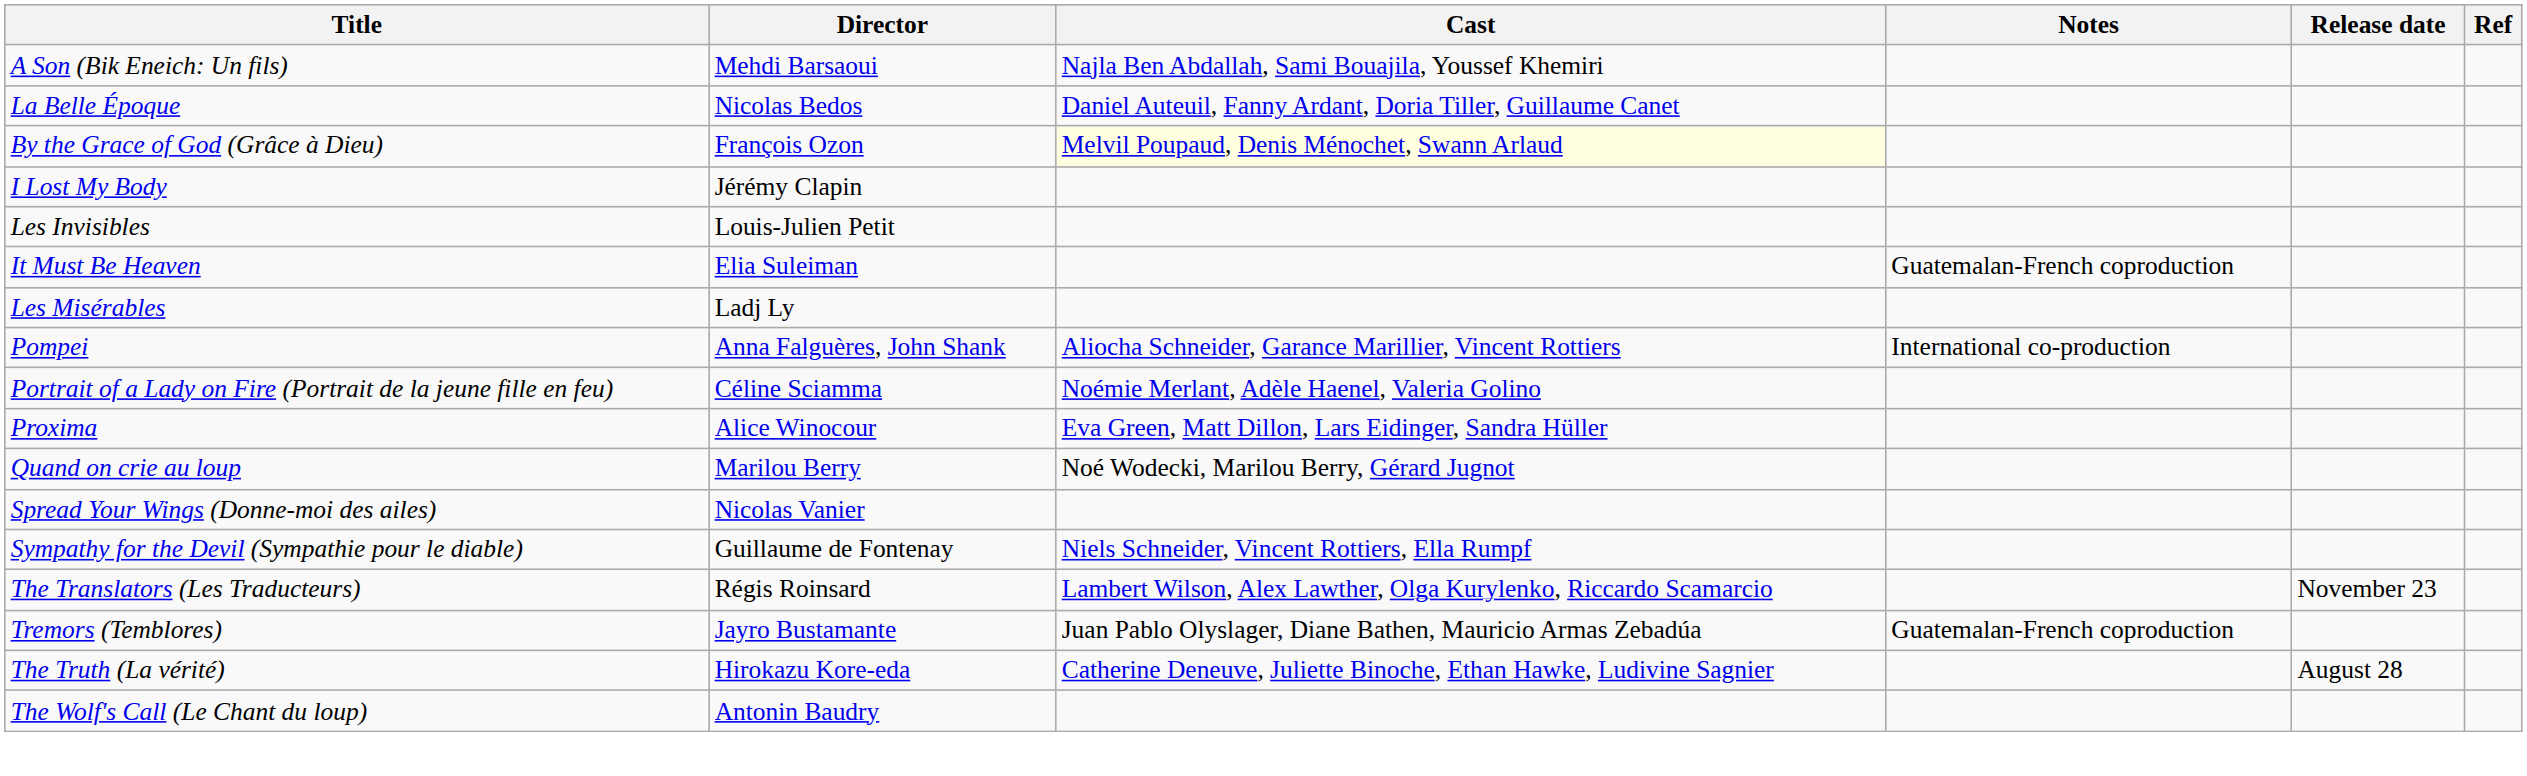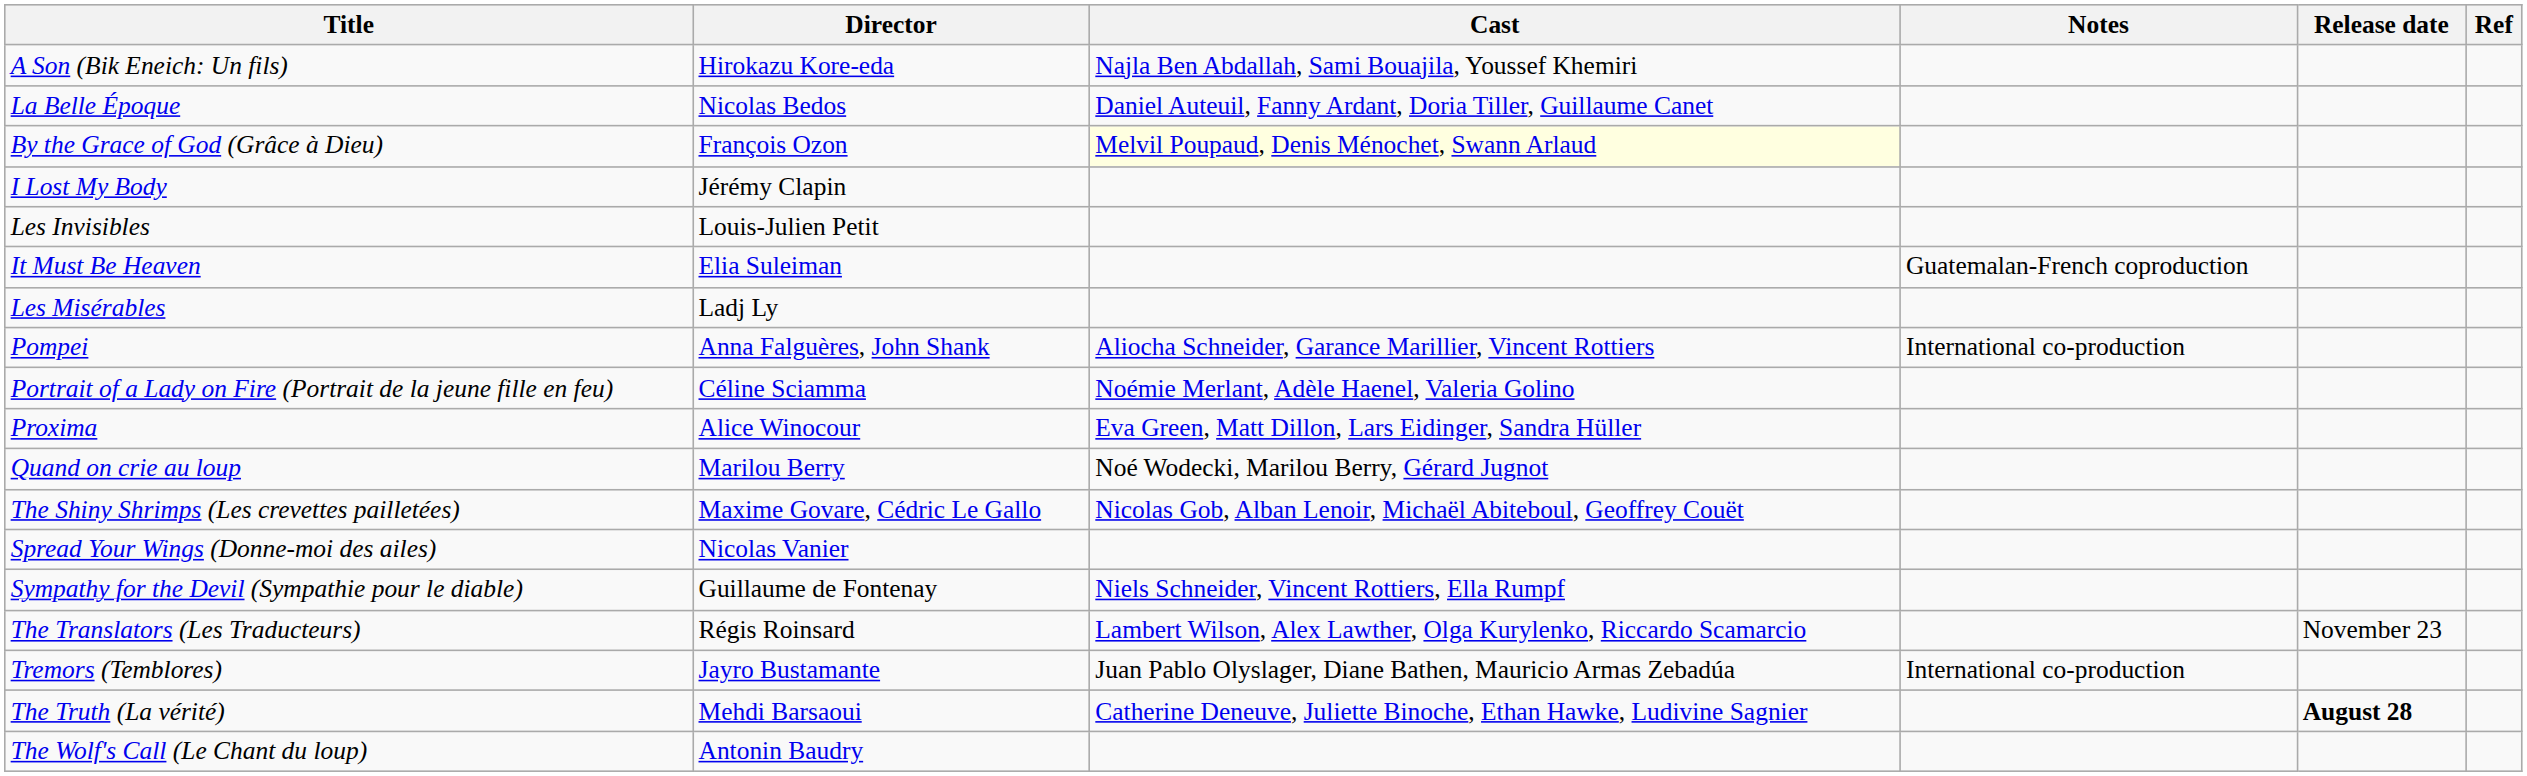A Son (Bik Eneich: Un fils) | Director: Mehdi Barsaoui -> Hirokazu Kore-eda
+ row: The Shiny Shrimps (Les crevettes pailletées) | Maxime Govare, Cédric Le Gallo | Nicolas Gob, Alban Lenoir, Michaël Abiteboul, Geoffrey Couët
Tremors (Temblores) | Notes: Guatemalan-French coproduction -> International co-production
The Truth (La vérité) | Director: Hirokazu Kore-eda -> Mehdi Barsaoui
The Truth (La vérité) | Release date: normal -> bold
